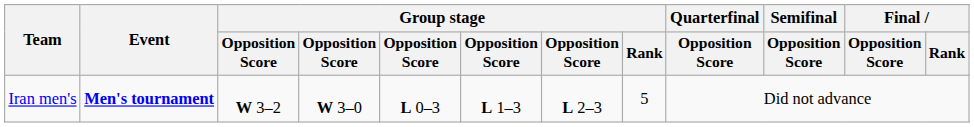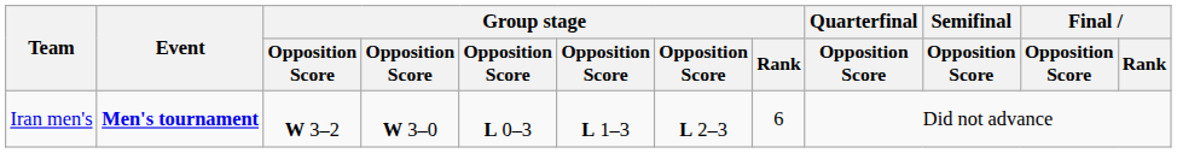Iran men's | Group stage / Rank: 5 -> 6
